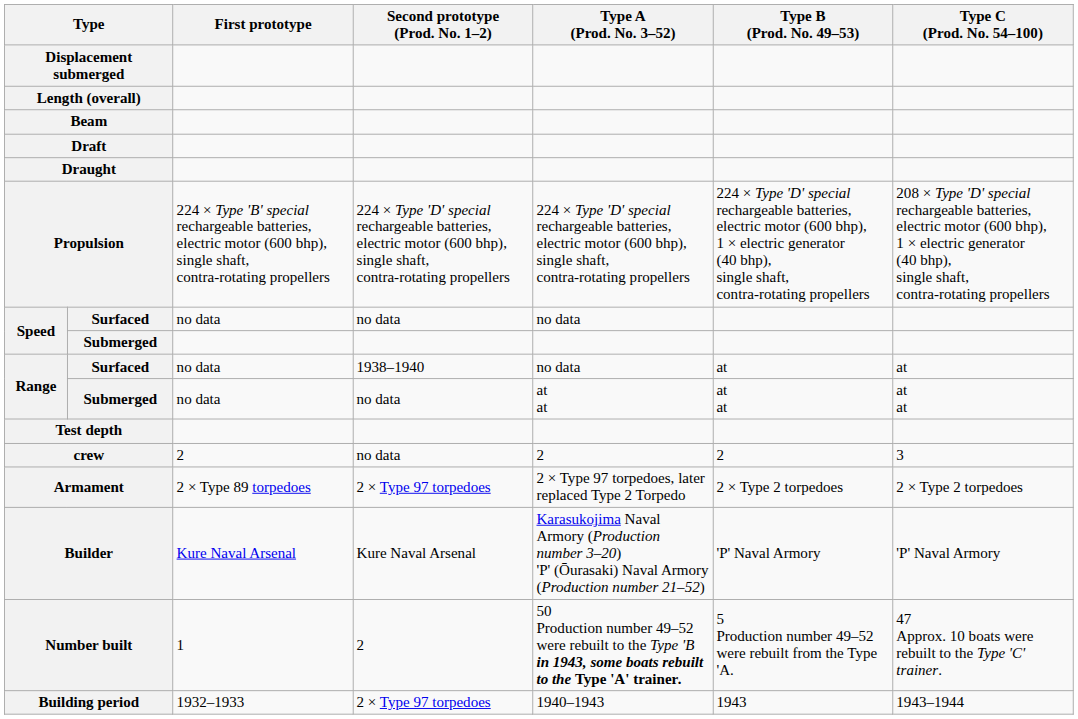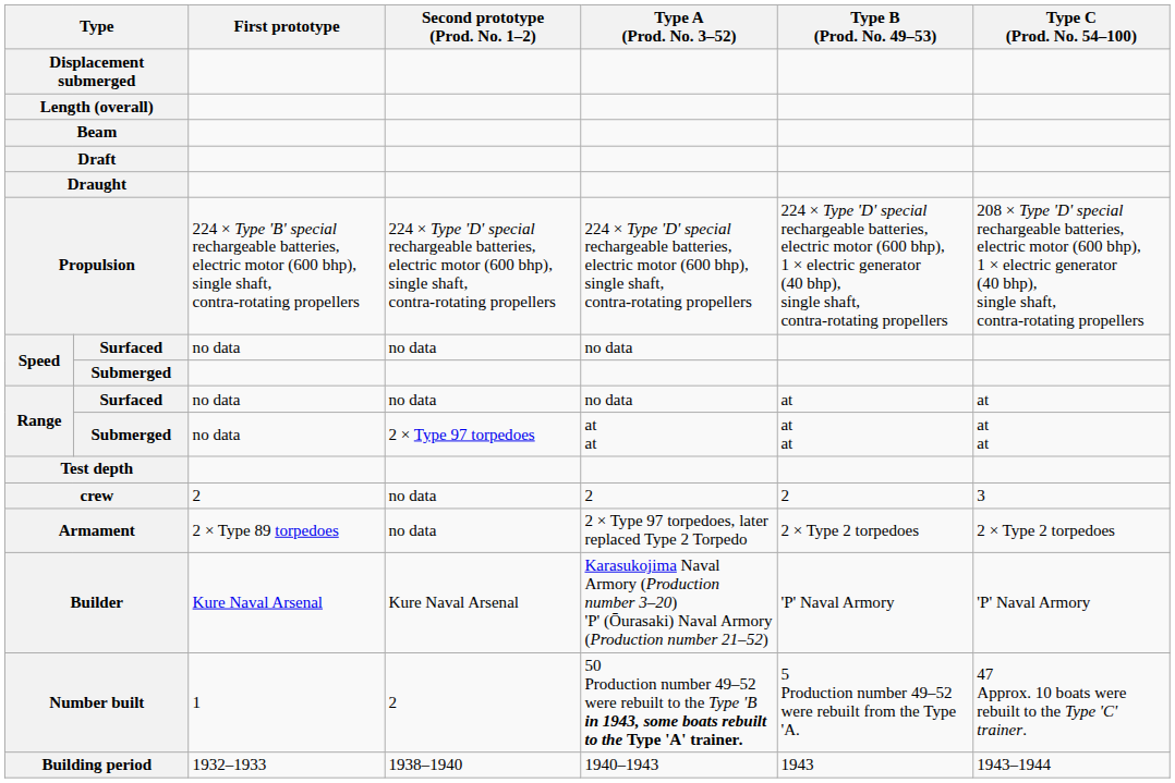Range / Surfaced | Second prototype (Prod. No. 1–2): 1938–1940 -> no data
Range / Submerged | Second prototype (Prod. No. 1–2): no data -> 2 × Type 97 torpedoes
Armament | Second prototype (Prod. No. 1–2): 2 × Type 97 torpedoes -> no data
Building period | Second prototype (Prod. No. 1–2): 2 × Type 97 torpedoes -> 1938–1940
